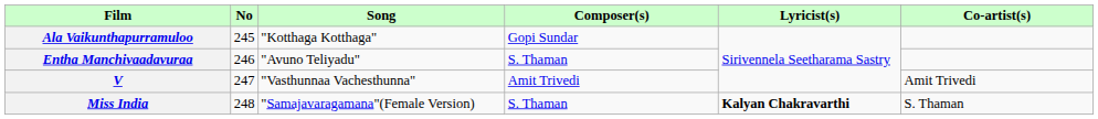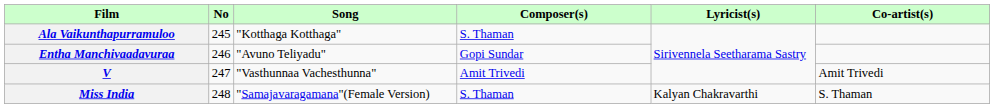Ala Vaikunthapurramuloo | Composer(s): Gopi Sundar -> S. Thaman
Entha Manchivaadavuraa | Composer(s): S. Thaman -> Gopi Sundar
Miss India | Lyricist(s): bold -> normal
